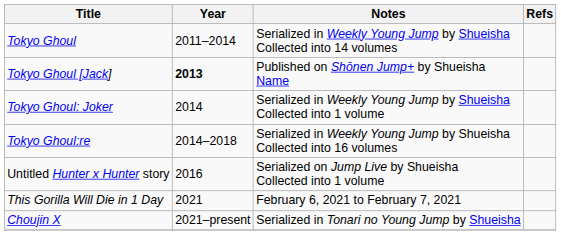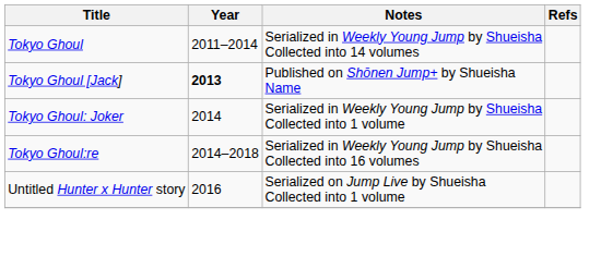- row: This Gorilla Will Die in 1 Day | 2021 | February 6, 2021 to February 7, 2021
- row: Choujin X | 2021–present | Serialized in Tonari no Young Jump by Shueisha
